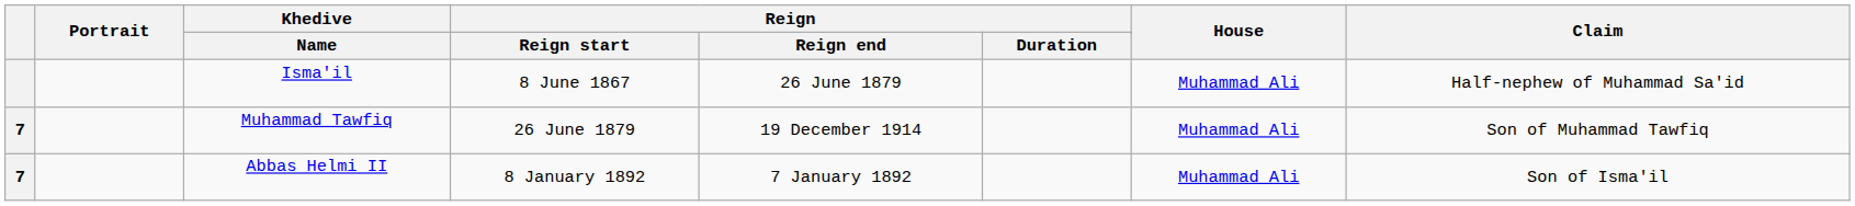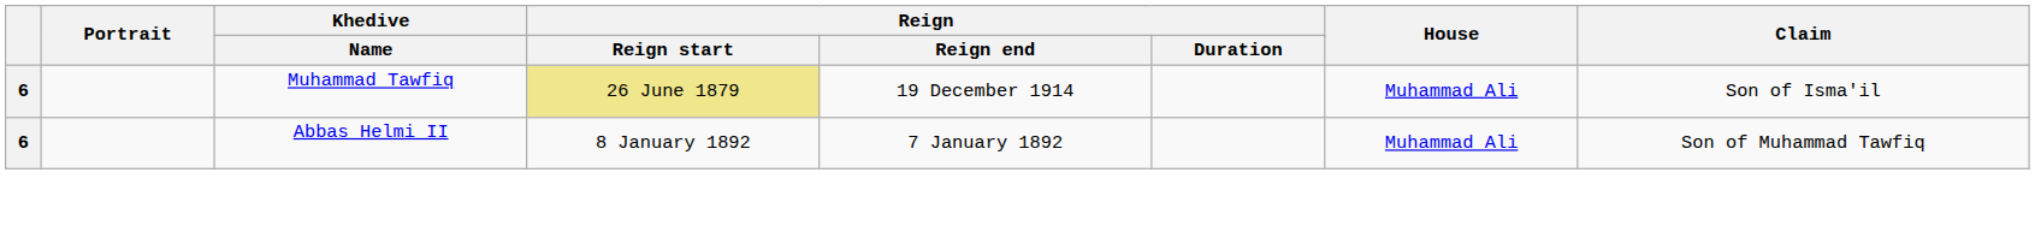- row: Isma'il | 8 June 1867 | 26 June 1879 | Muhammad Ali | Half-nephew of Muhammad Sa'id
Muhammad Tawfiq | column 1: 7 -> 6
Muhammad Tawfiq | Reign / Reign start: no background -> khaki background
Muhammad Tawfiq | Claim: Son of Muhammad Tawfiq -> Son of Isma'il
Abbas Helmi II | column 1: 7 -> 6
Abbas Helmi II | Claim: Son of Isma'il -> Son of Muhammad Tawfiq
